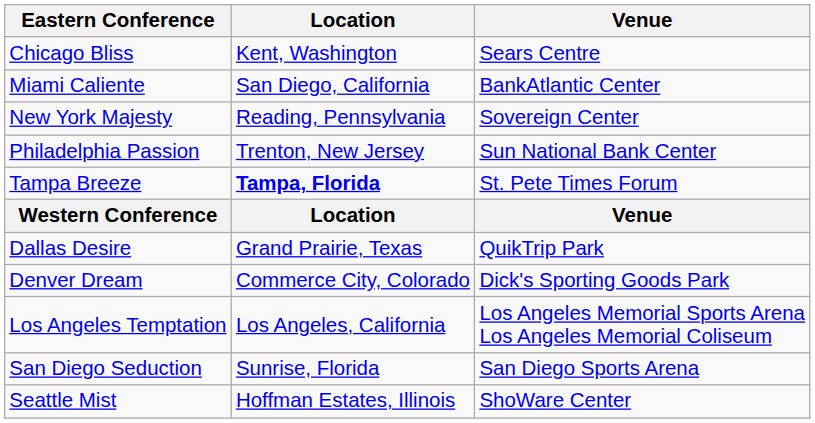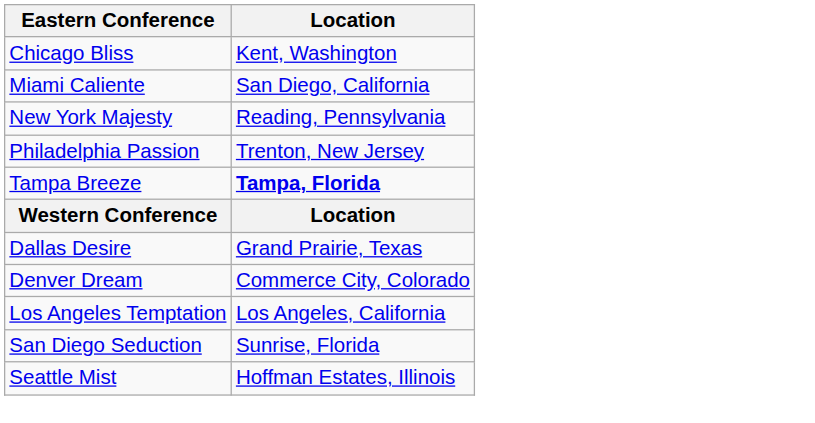- column: Venue | Sears Centre | BankAtlantic Center | Sovereign Center | Sun National Bank Center | St. Pete Times Forum | Venue | QuikTrip Park | Dick's Sporting Goods Park | Los Angeles Memorial Sports Arena Los Angeles Memorial Coliseum | San Diego Sports Arena | ShoWare Center
